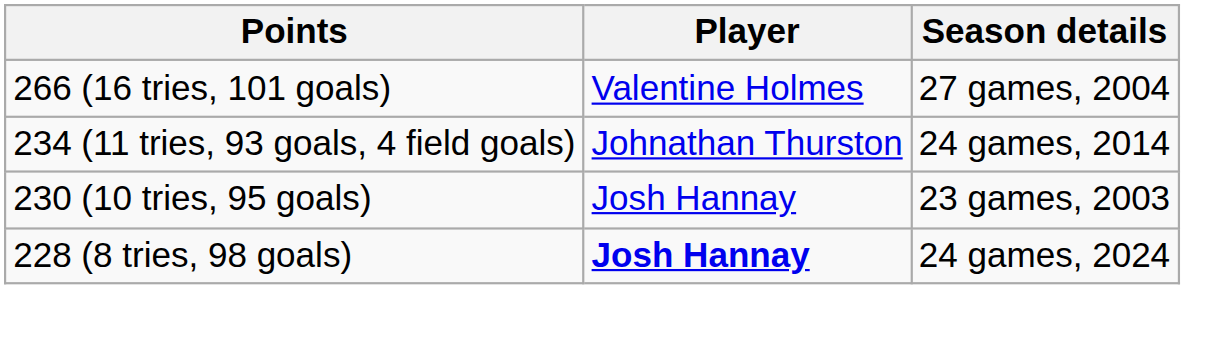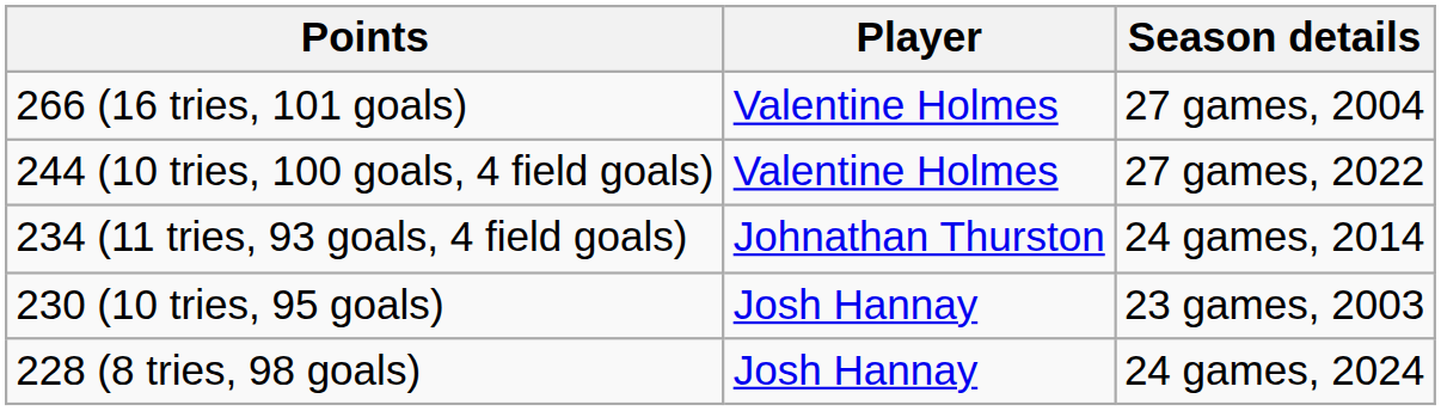+ row: 244 (10 tries, 100 goals, 4 field goals) | Valentine Holmes | 27 games, 2022
228 (8 tries, 98 goals) | Player: bold -> normal
